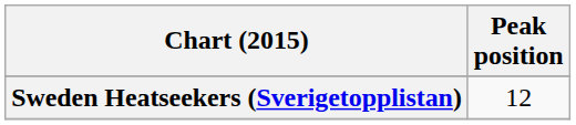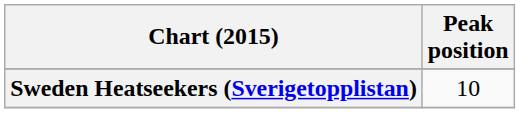Sweden Heatseekers (Sverigetopplistan) | Peak position: 12 -> 10
